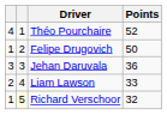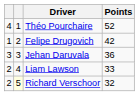Felipe Drugovich | Points: 50 -> 42
Richard Verschoor | column 1: 1 -> 2
